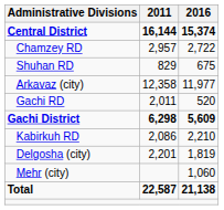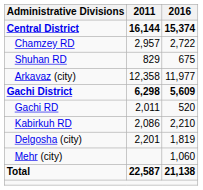rows swapped: Gachi District <-> Gachi RD
